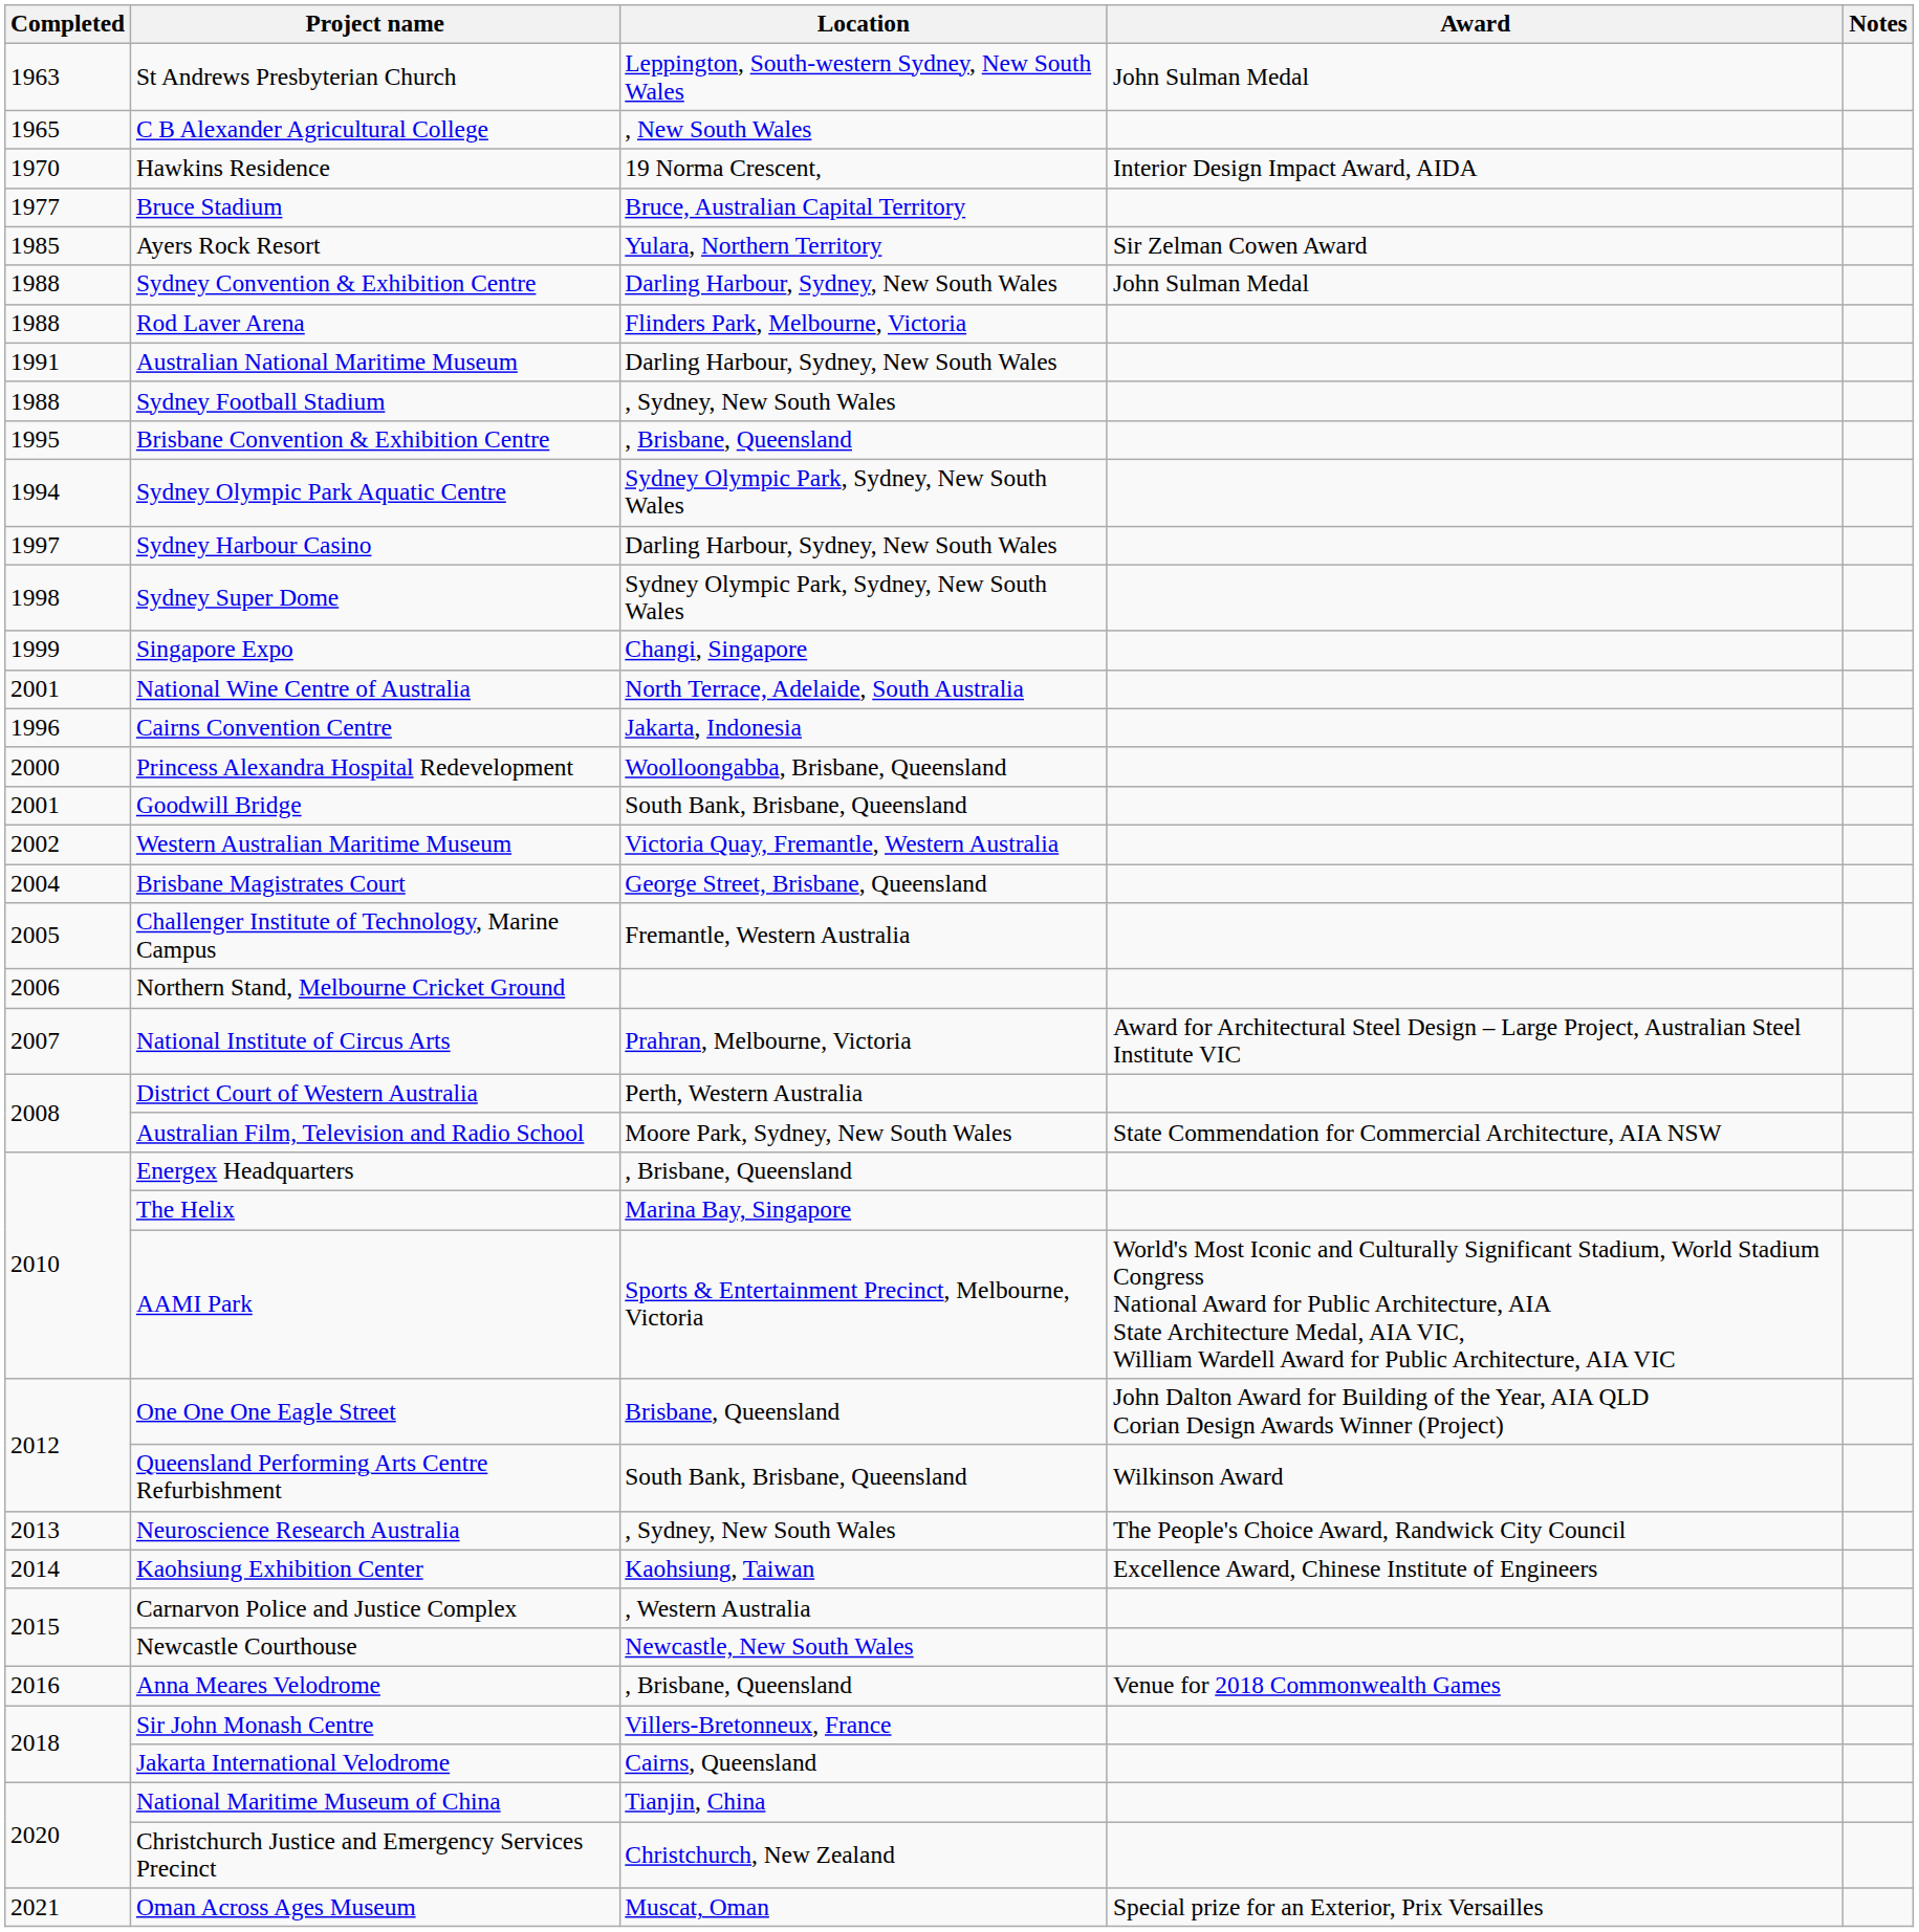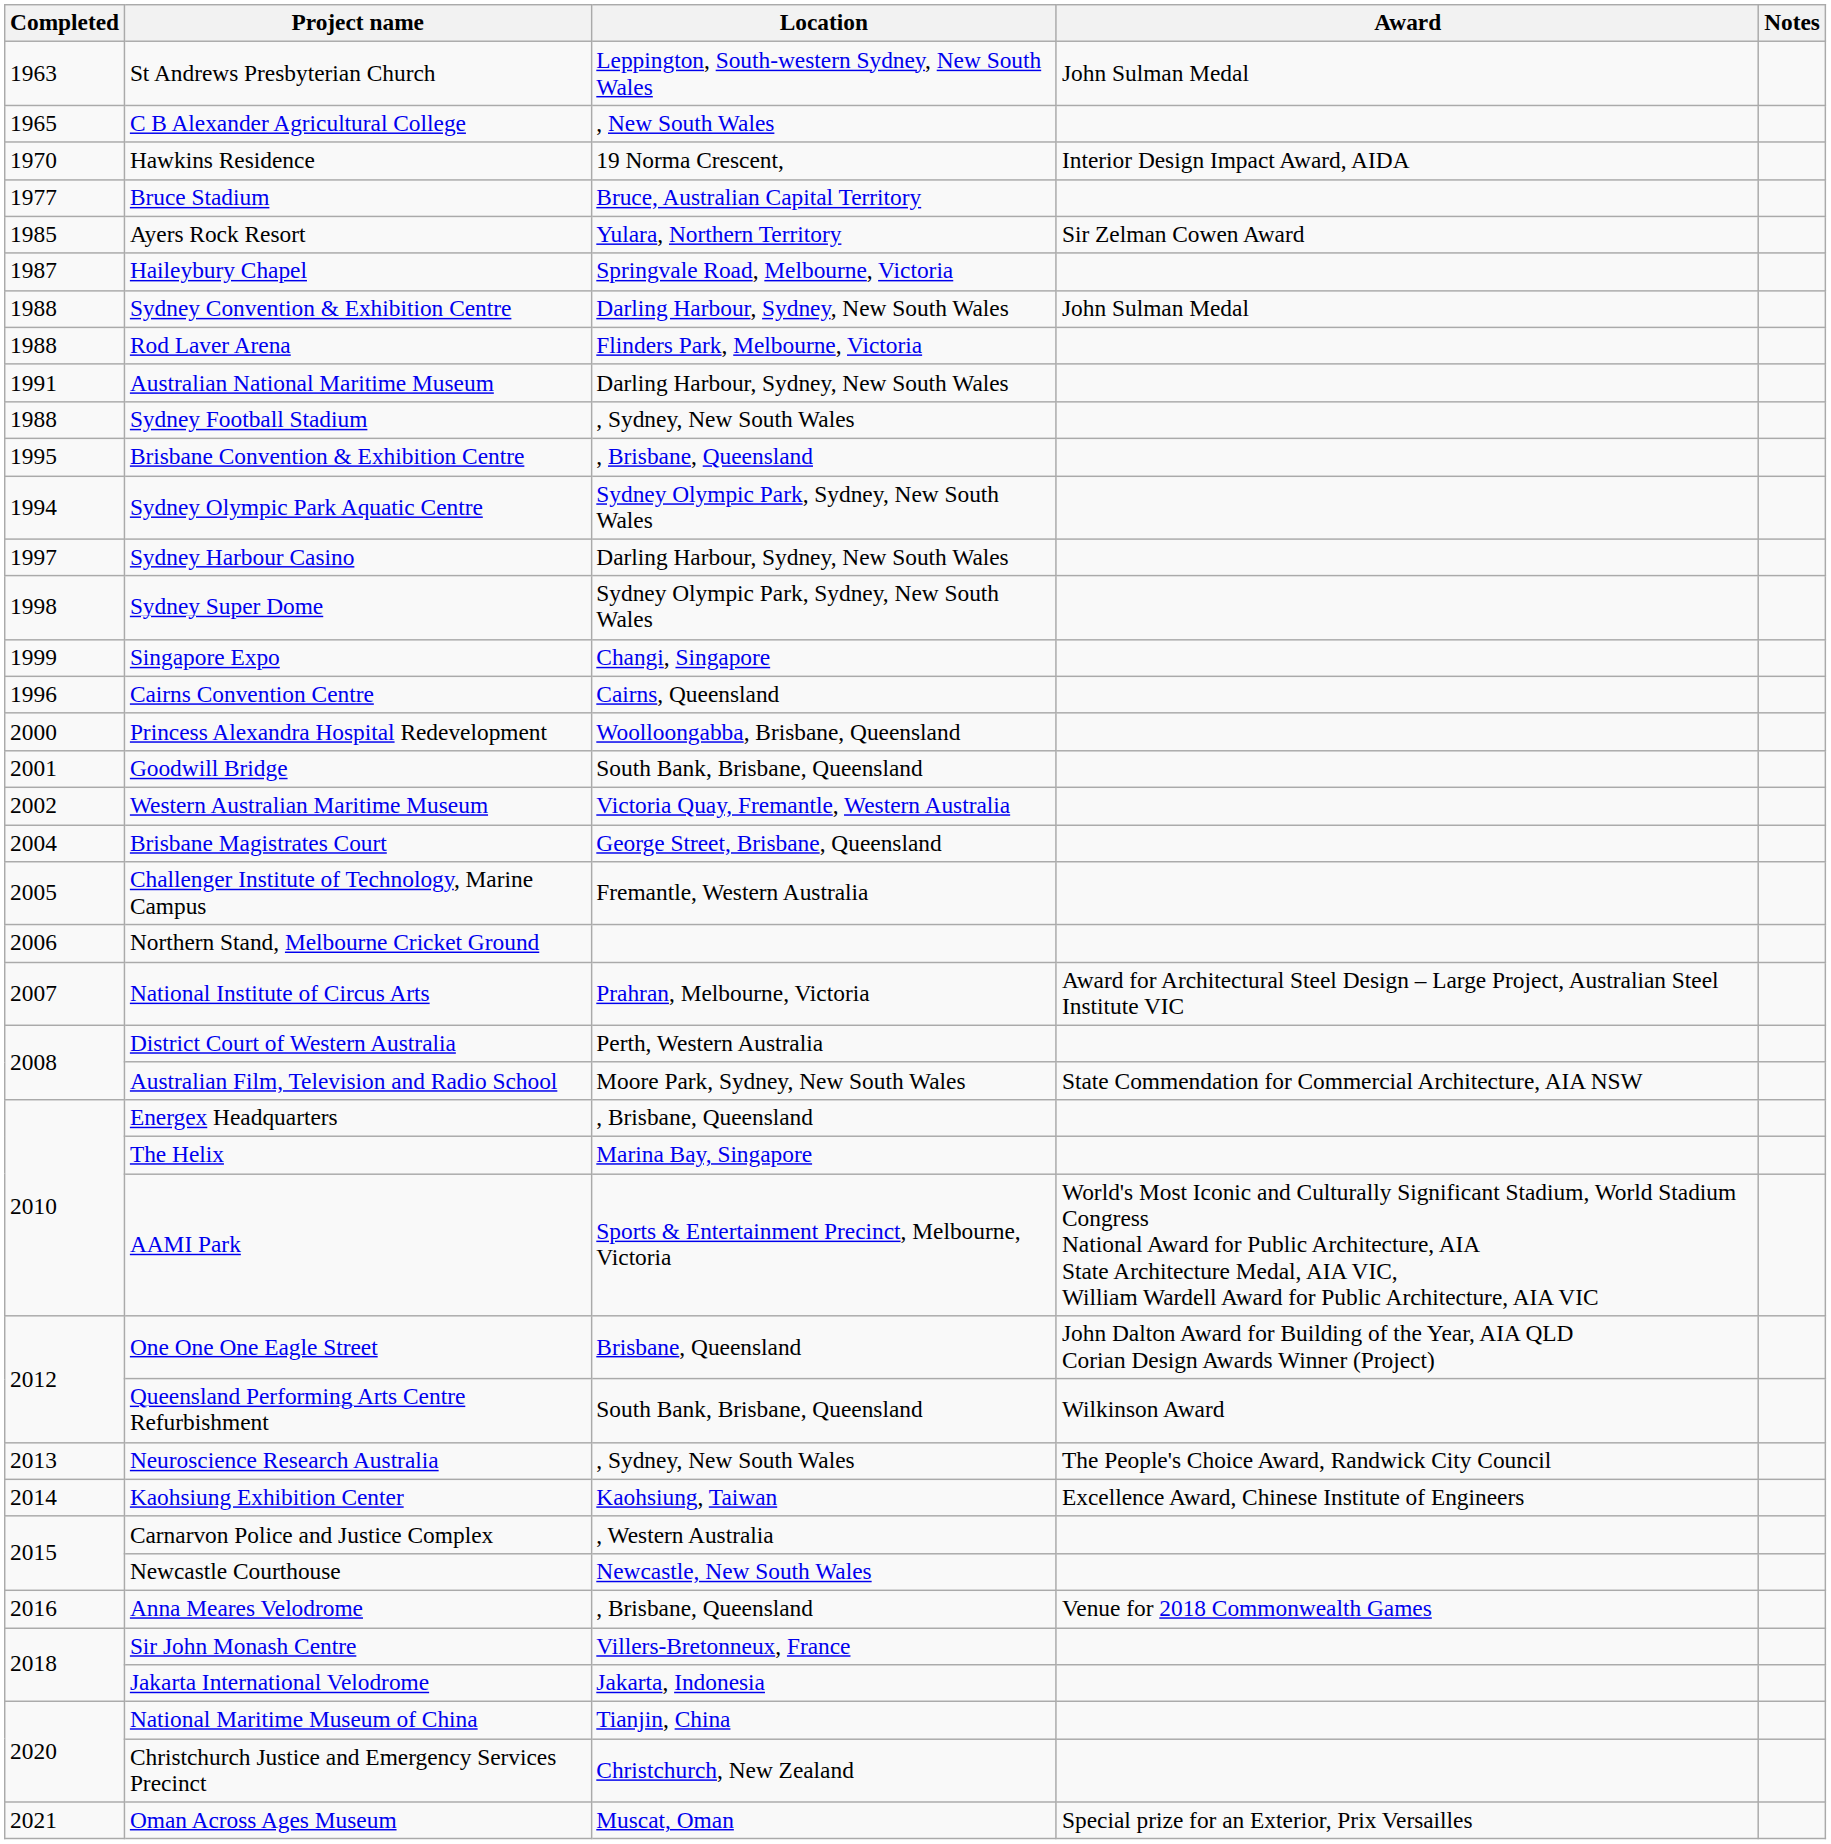+ row: 1987 | Haileybury Chapel | Springvale Road, Melbourne, Victoria
- row: 2001 | National Wine Centre of Australia | North Terrace, Adelaide, South Australia
Cairns Convention Centre | Location: Jakarta, Indonesia -> Cairns, Queensland
Jakarta International Velodrome | Location: Cairns, Queensland -> Jakarta, Indonesia
